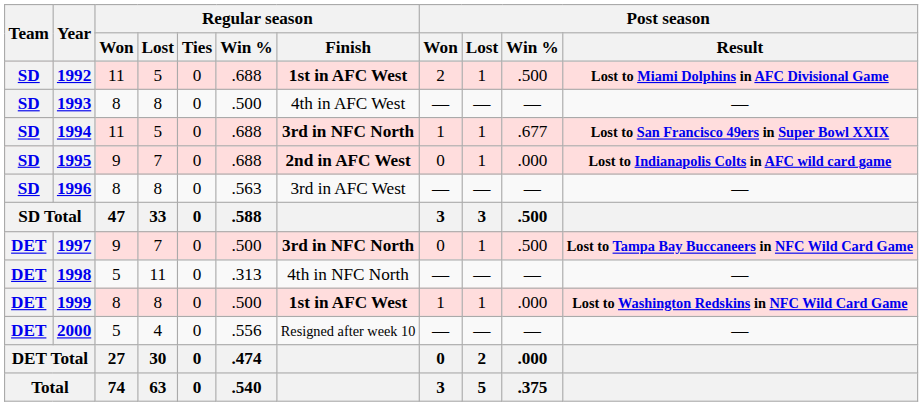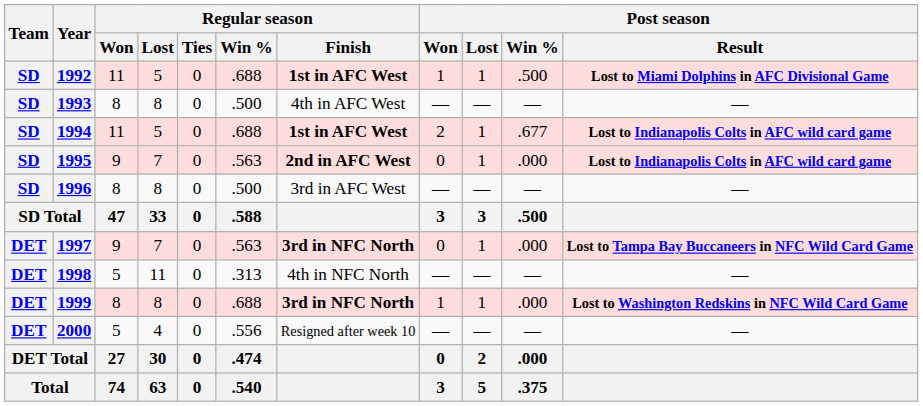1992 | Post season / Won: 2 -> 1
1994 | Regular season / Finish: 3rd in NFC North -> 1st in AFC West
1994 | Post season / Won: 1 -> 2
1994 | Post season / Result: Lost to San Francisco 49ers in Super Bowl XXIX -> Lost to Indianapolis Colts in AFC wild card game
1995 | Regular season / Win %: .688 -> .563
1996 | Regular season / Win %: .563 -> .500
1997 | Regular season / Win %: .500 -> .563
1997 | Post season / Win %: .500 -> .000
1999 | Regular season / Win %: .500 -> .688
1999 | Regular season / Finish: 1st in AFC West -> 3rd in NFC North
